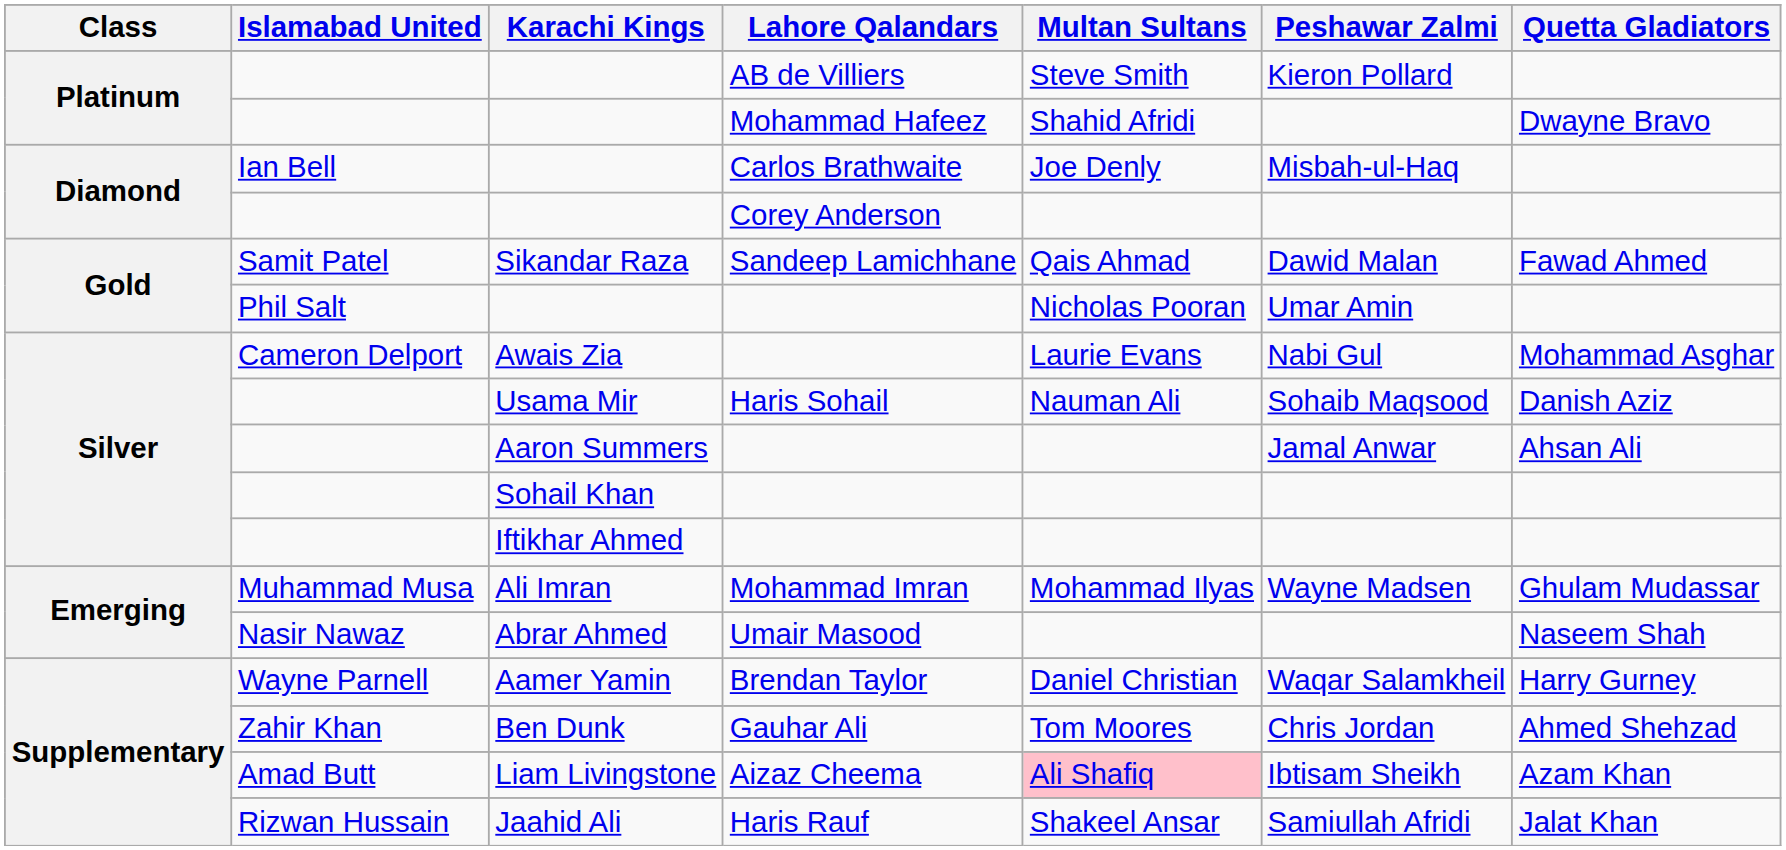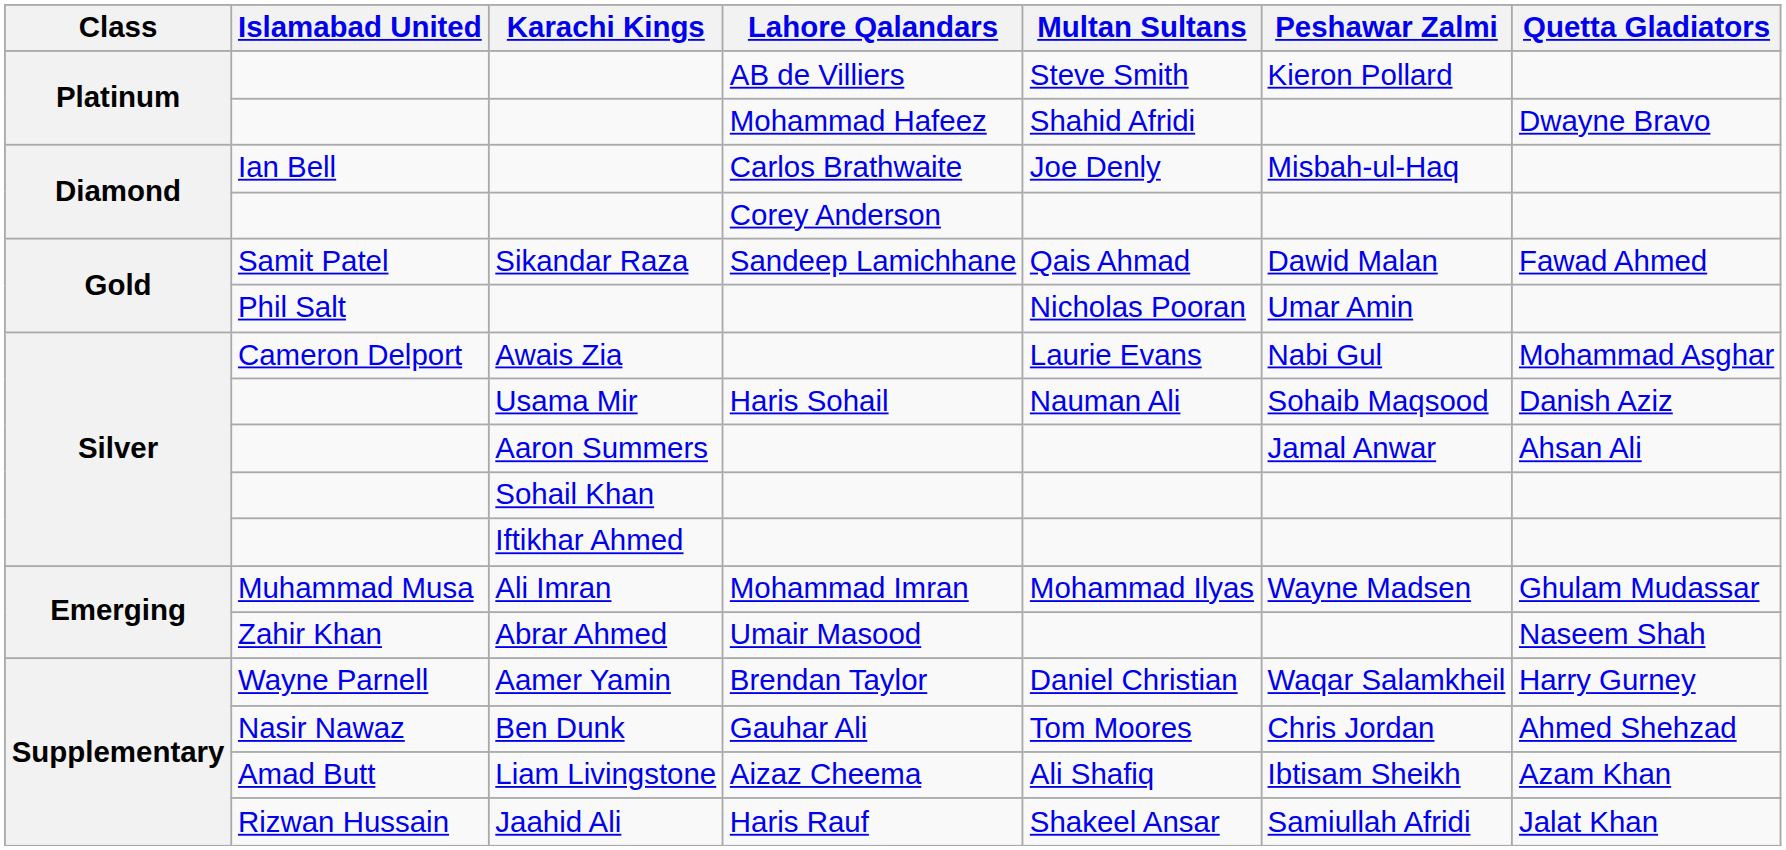Abrar Ahmed | Islamabad United: Nasir Nawaz -> Zahir Khan
Ben Dunk | Islamabad United: Zahir Khan -> Nasir Nawaz
Liam Livingstone | Multan Sultans: pink background -> no background
